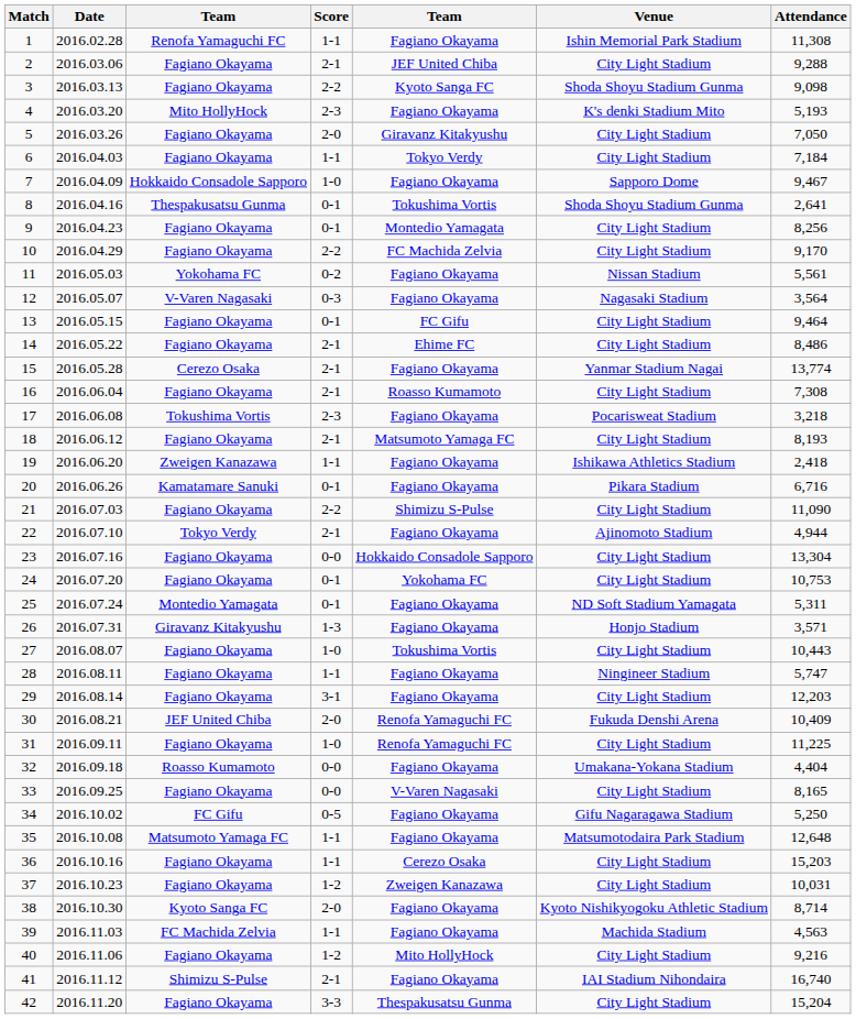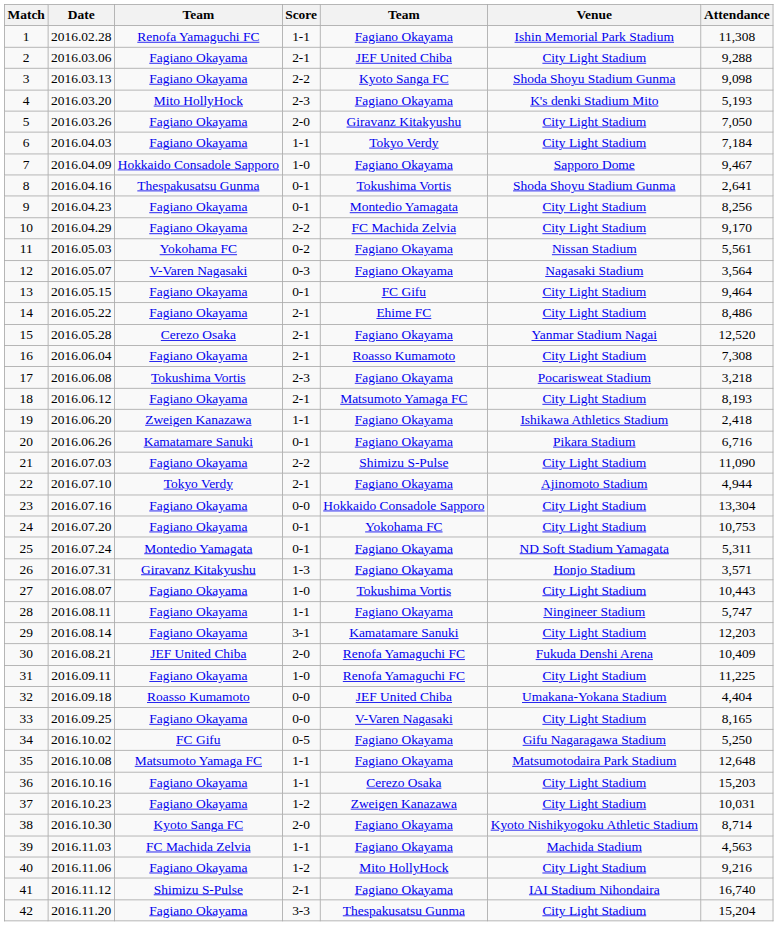15 | Attendance: 13,774 -> 12,520
29 | column 5: Fagiano Okayama -> Kamatamare Sanuki
32 | column 5: Fagiano Okayama -> JEF United Chiba
